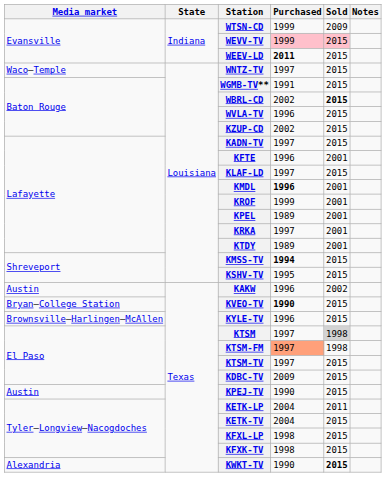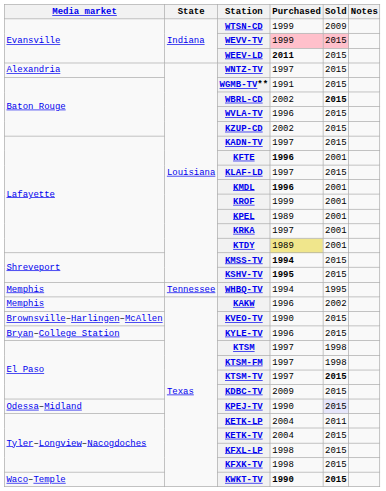WNTZ-TV | Media market: Waco–Temple -> Alexandria
KFTE | Purchased: normal -> bold
KTDY | Purchased: no background -> khaki background
KSHV-TV | Purchased: normal -> bold
+ row: Memphis | Tennessee | WHBQ-TV | 1994 | 1995
KAKW | Media market: Austin -> Memphis
KVEO-TV | Media market: Bryan–College Station -> Brownsville–Harlingen–McAllen
KVEO-TV | Purchased: bold -> normal
KYLE-TV | Media market: Brownsville–Harlingen–McAllen -> Bryan–College Station
KTSM | Sold: lightgrey background -> no background
KTSM-FM | Purchased: lightsalmon background -> no background
KTSM-TV | Sold: normal -> bold
KPEJ-TV | Media market: Austin -> Odessa–Midland
KPEJ-TV | Sold: no background -> lavender background
KWKT-TV | Media market: Alexandria -> Waco–Temple
KWKT-TV | Purchased: normal -> bold
